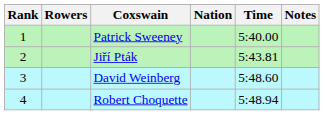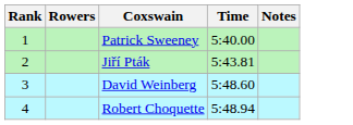- column: Nation
